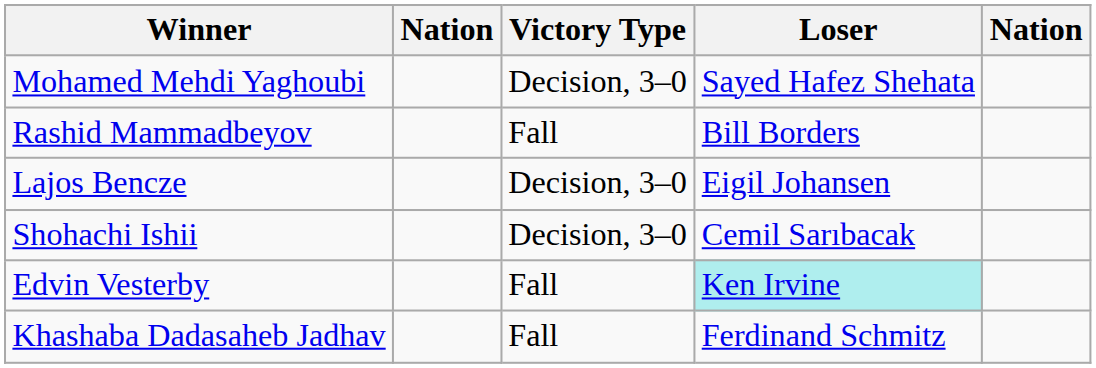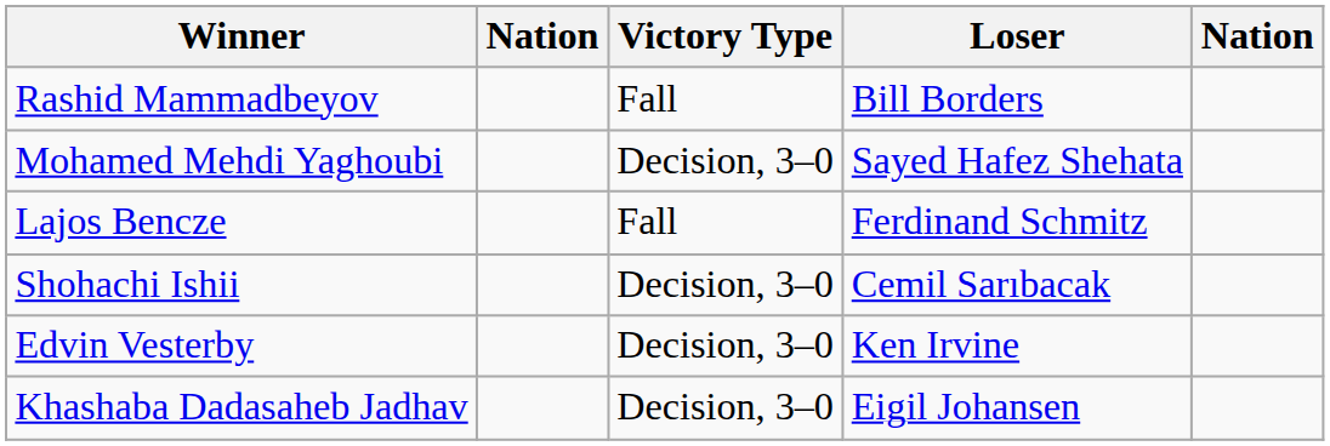rows swapped: Rashid Mammadbeyov <-> Mohamed Mehdi Yaghoubi
Lajos Bencze | Victory Type: Decision, 3–0 -> Fall
Lajos Bencze | Loser: Eigil Johansen -> Ferdinand Schmitz
Edvin Vesterby | Victory Type: Fall -> Decision, 3–0
Edvin Vesterby | Loser: paleturquoise background -> no background
Khashaba Dadasaheb Jadhav | Victory Type: Fall -> Decision, 3–0
Khashaba Dadasaheb Jadhav | Loser: Ferdinand Schmitz -> Eigil Johansen
